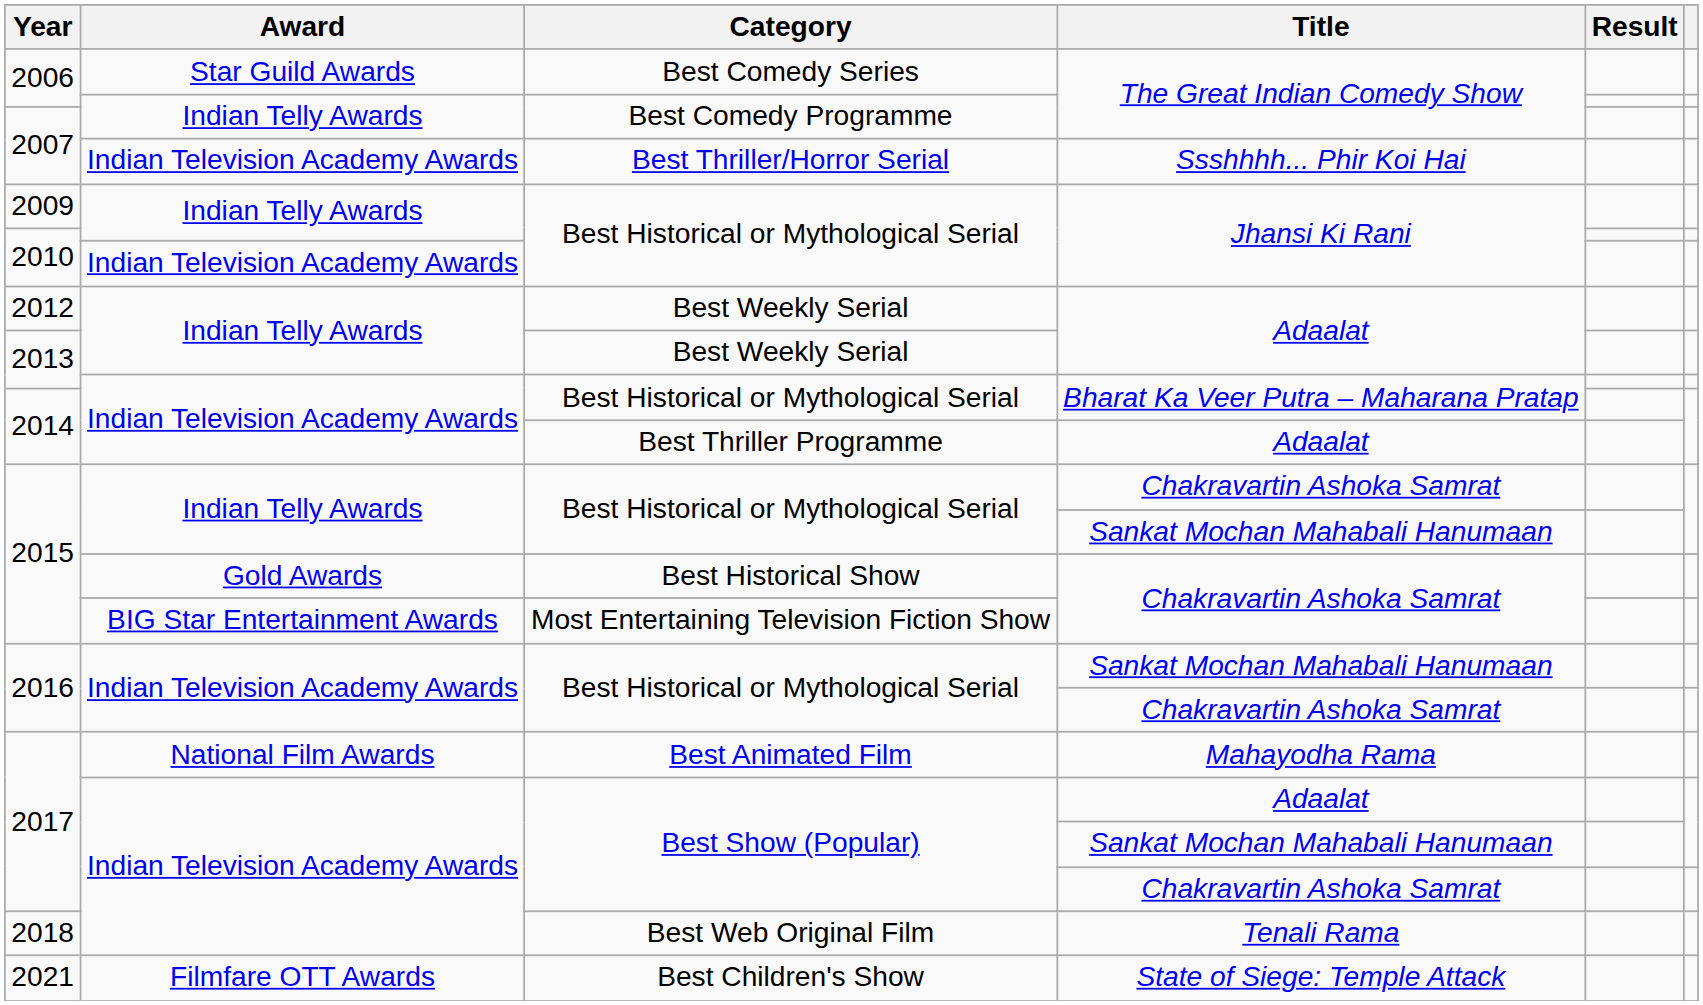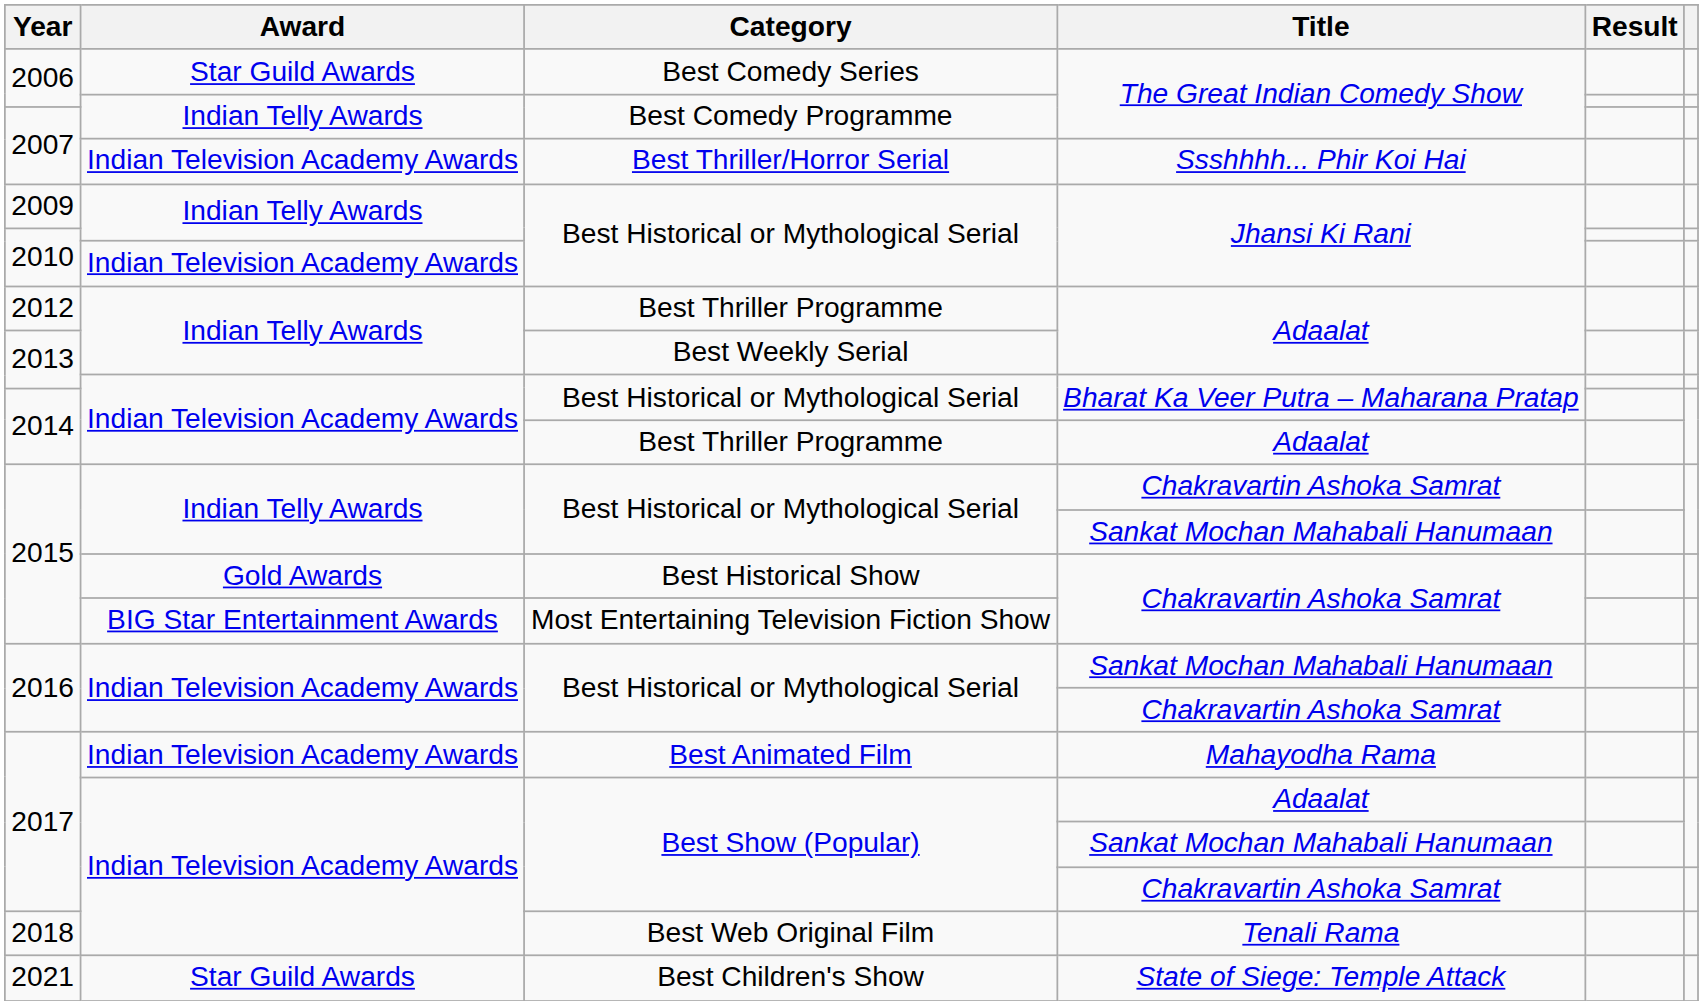2012 | Category: Best Weekly Serial -> Best Thriller Programme
2017 / Mahayodha Rama | Award: National Film Awards -> Indian Television Academy Awards
2021 | Award: Filmfare OTT Awards -> Star Guild Awards
